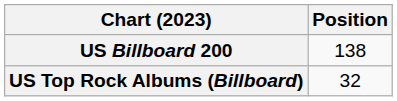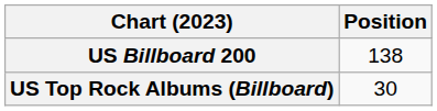US Top Rock Albums (Billboard) | Position: 32 -> 30
